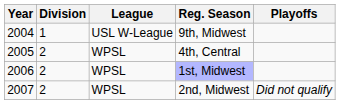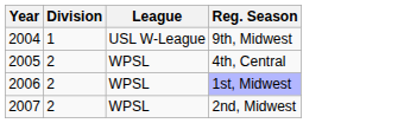- column: Playoffs | Did not qualify
